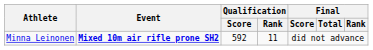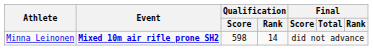Minna Leinonen | Qualification / Score: 592 -> 598
Minna Leinonen | Qualification / Rank: 11 -> 14
